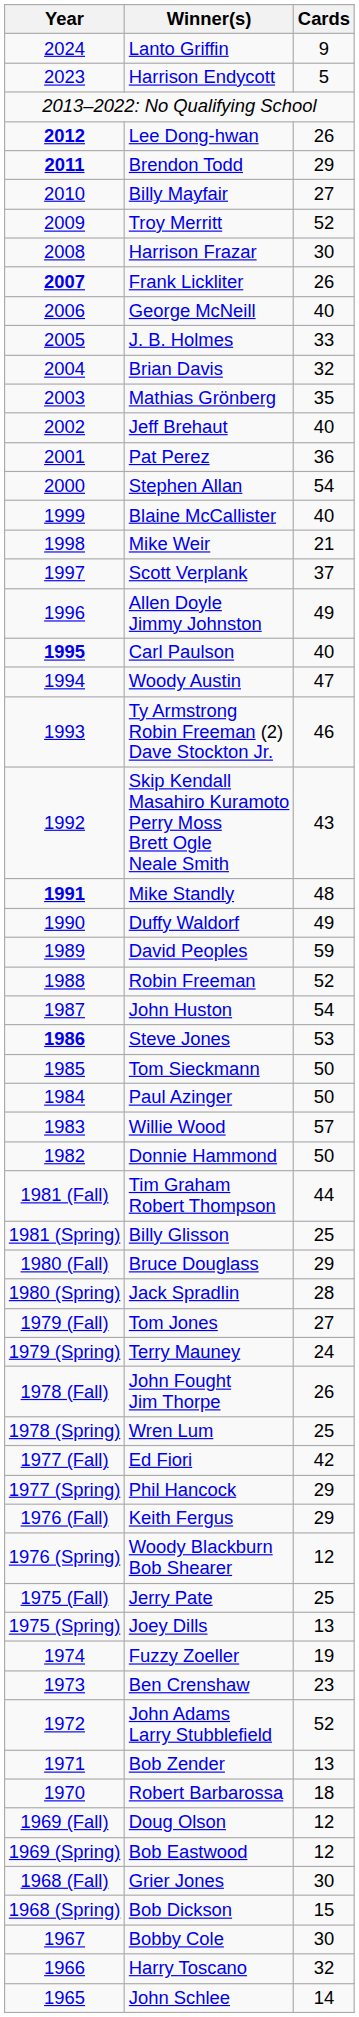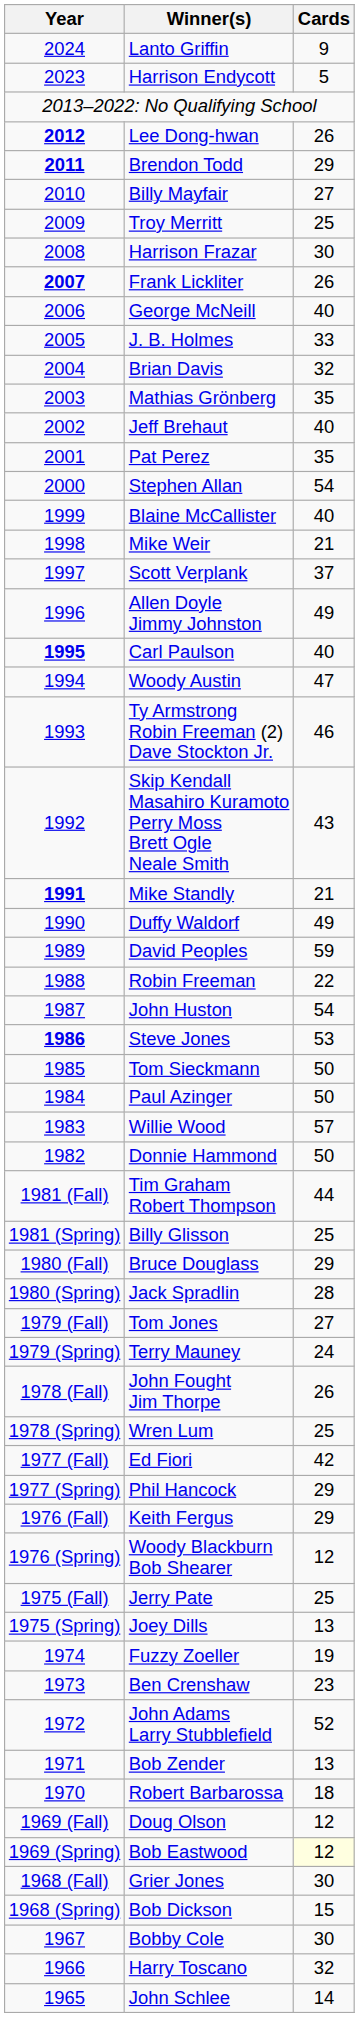Troy Merritt | Cards: 52 -> 25
Pat Perez | Cards: 36 -> 35
Mike Standly | Cards: 48 -> 21
Robin Freeman | Cards: 52 -> 22
Bob Eastwood | Cards: no background -> lightyellow background
